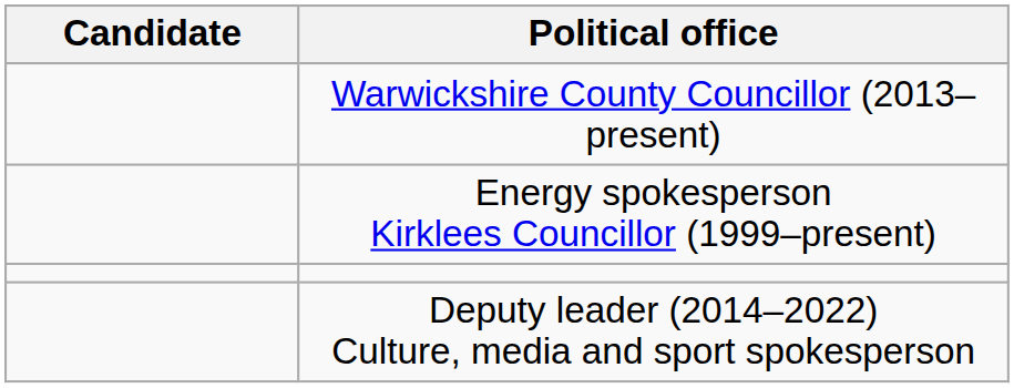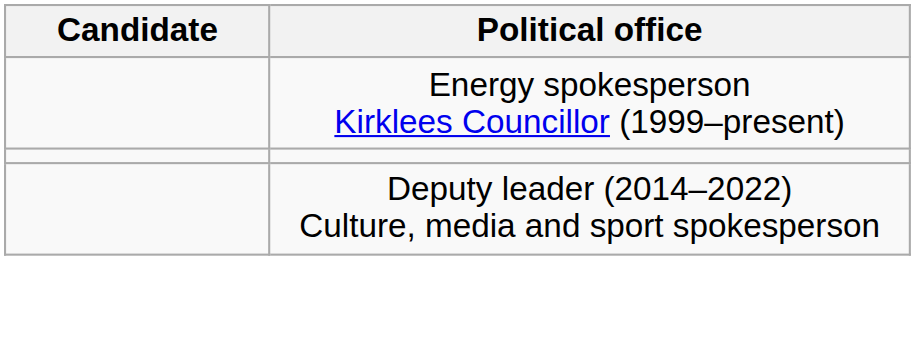- row: Warwickshire County Councillor (2013–present)
